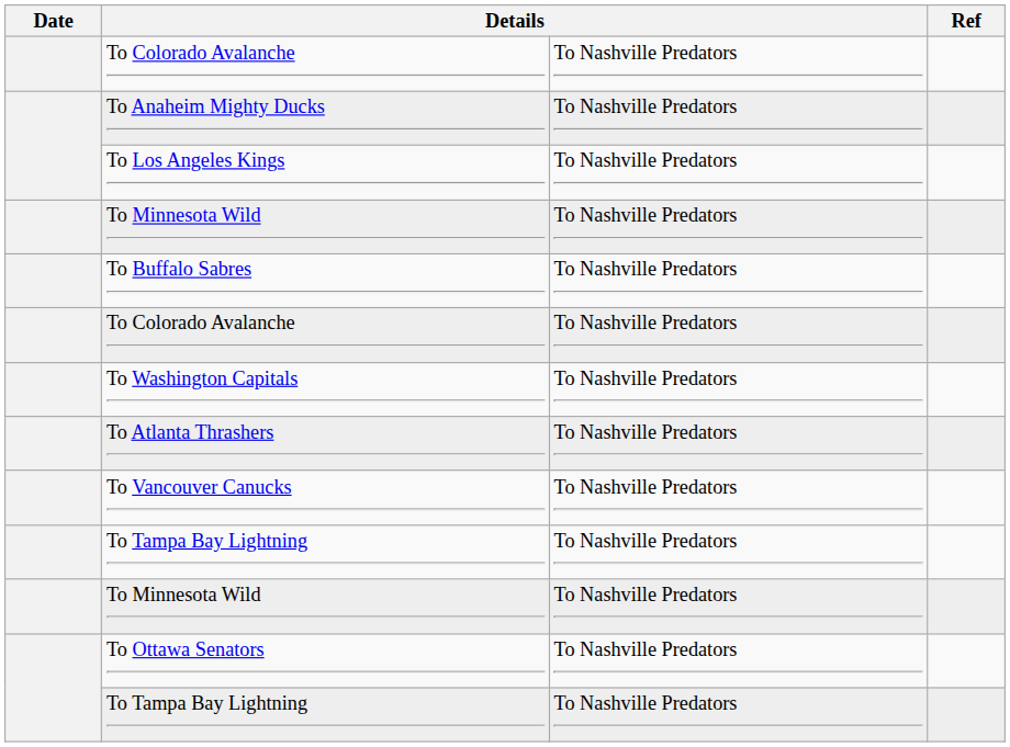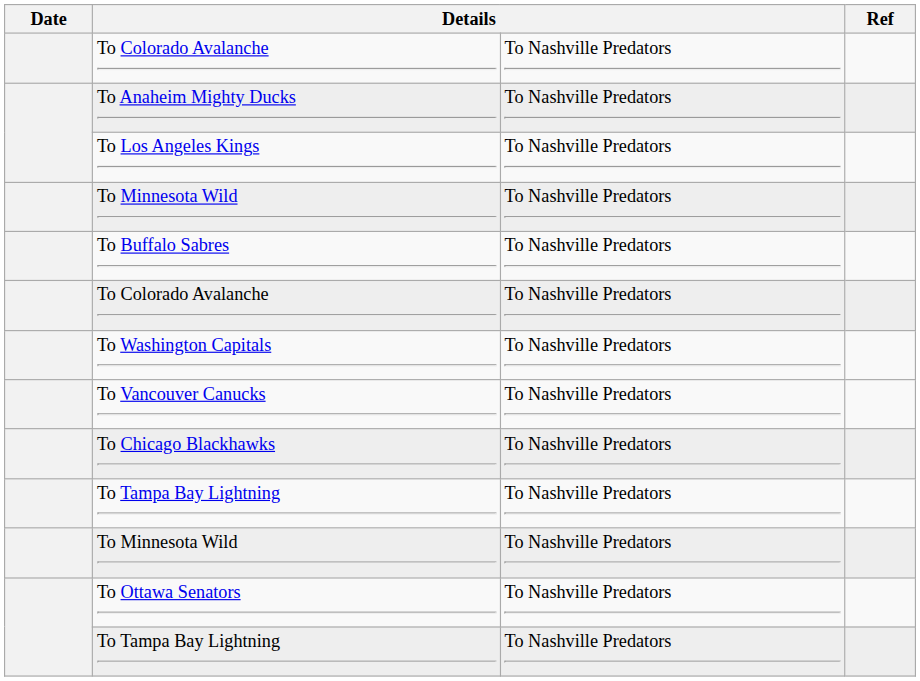- row: To Atlanta Thrashers | To Nashville Predators
+ row: To Chicago Blackhawks | To Nashville Predators
